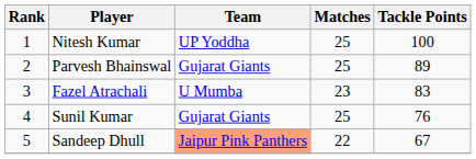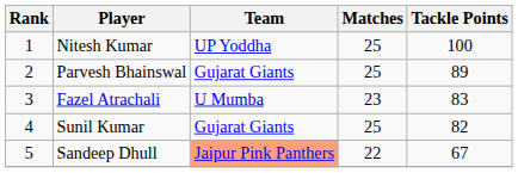Sunil Kumar | Tackle Points: 76 -> 82
